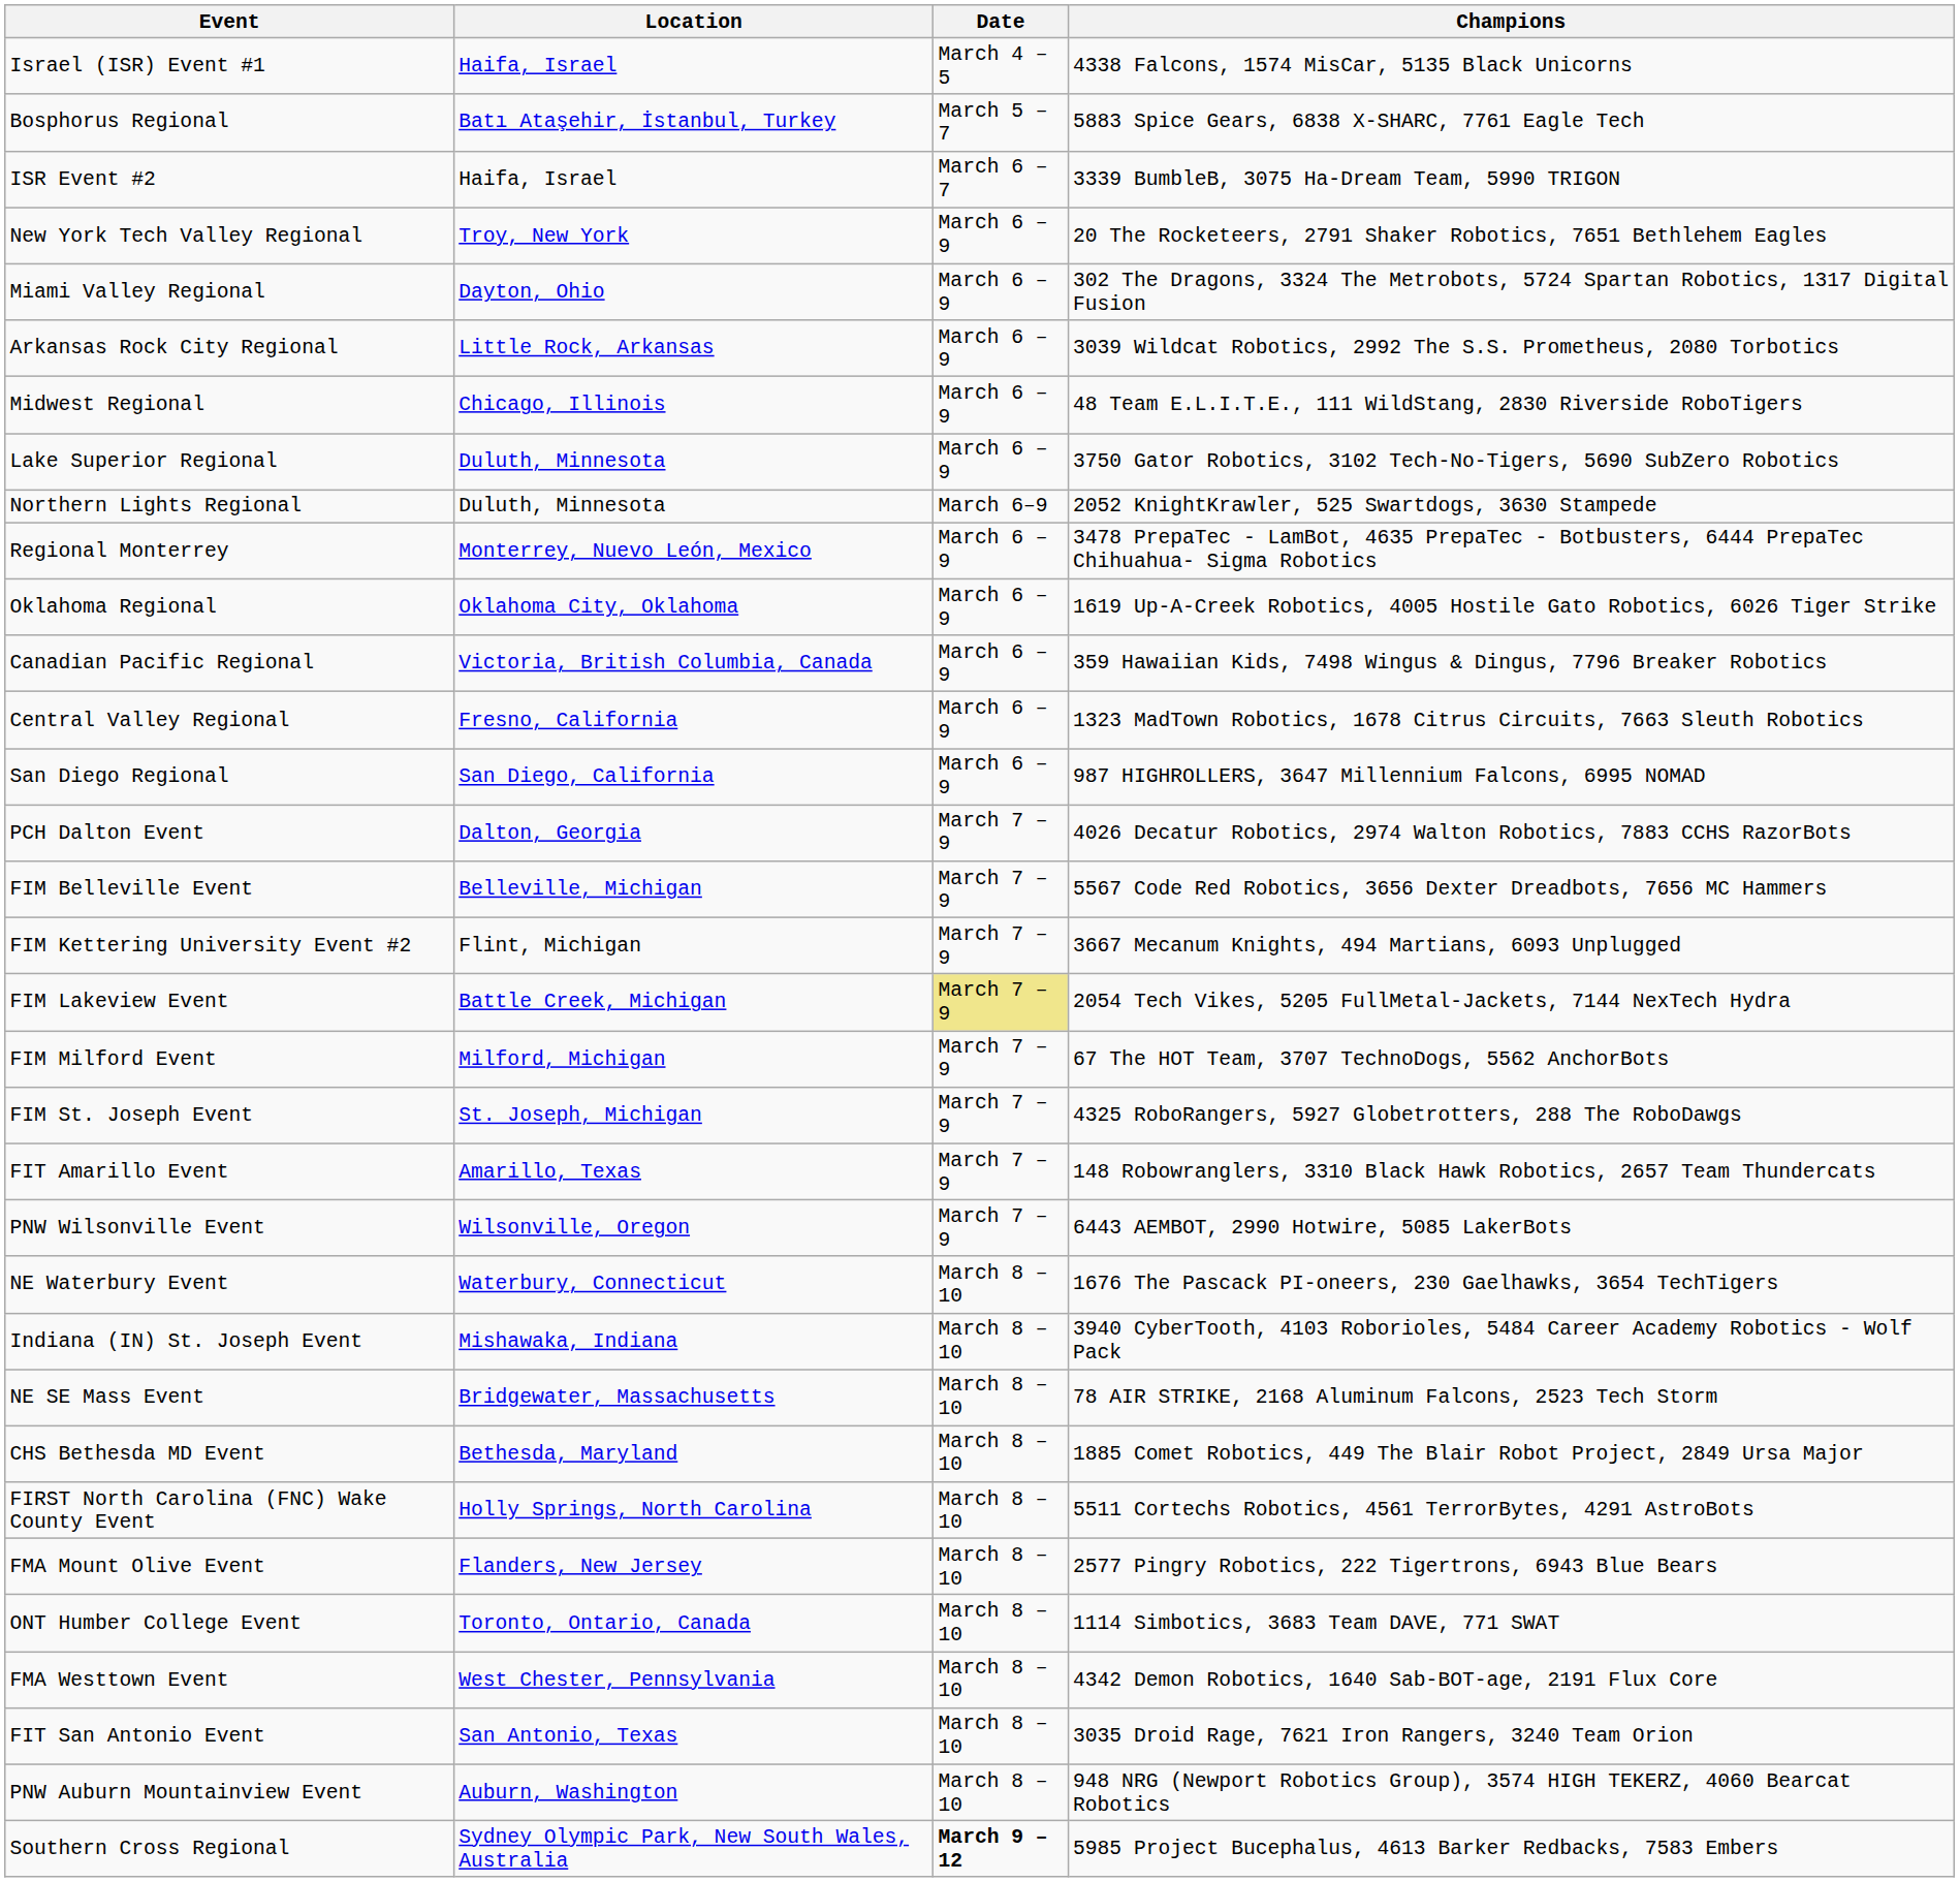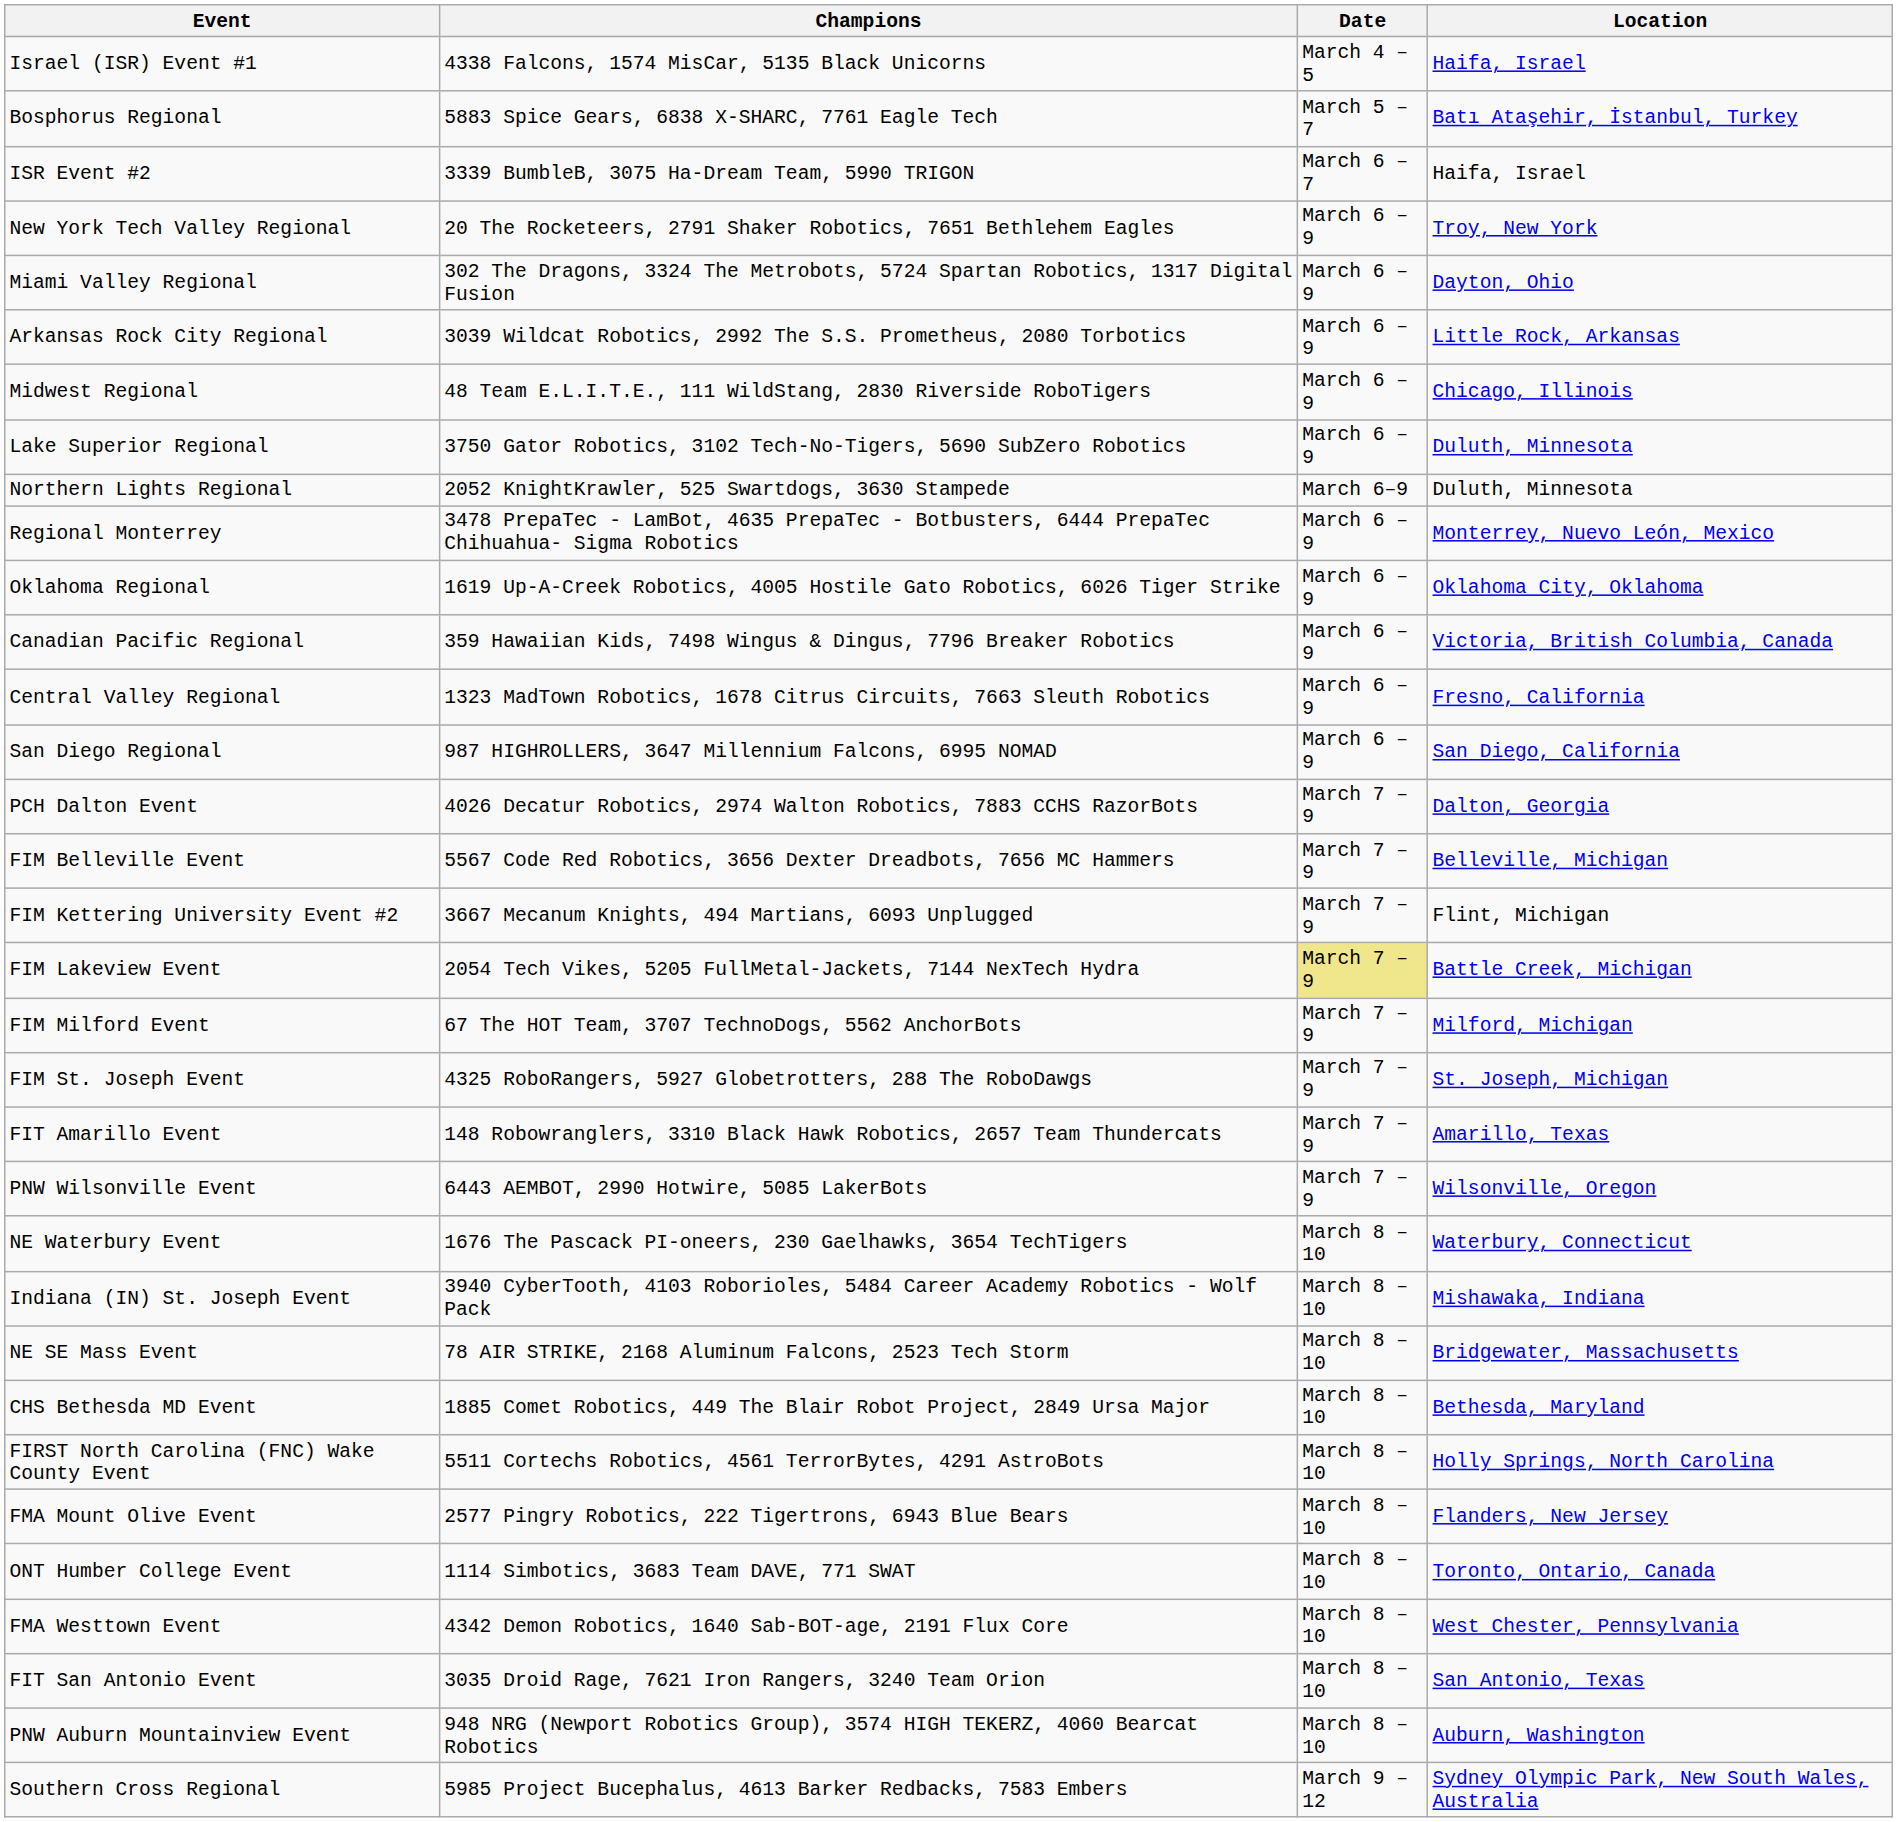columns swapped: Location <-> Champions
Southern Cross Regional | Date: bold -> normal
